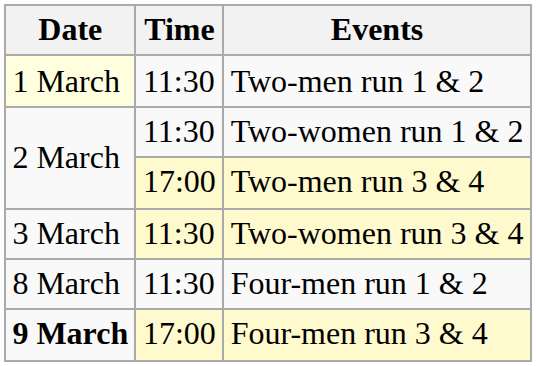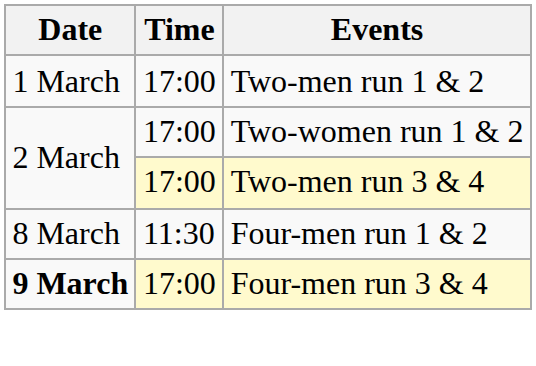Two-men run 1 & 2 | Date: lightyellow background -> no background
Two-men run 1 & 2 | Time: 11:30 -> 17:00
Two-women run 1 & 2 | Time: 11:30 -> 17:00
- row: 3 March | 11:30 | Two-women run 3 & 4
